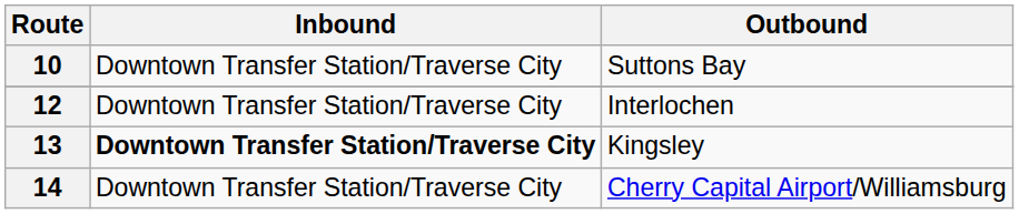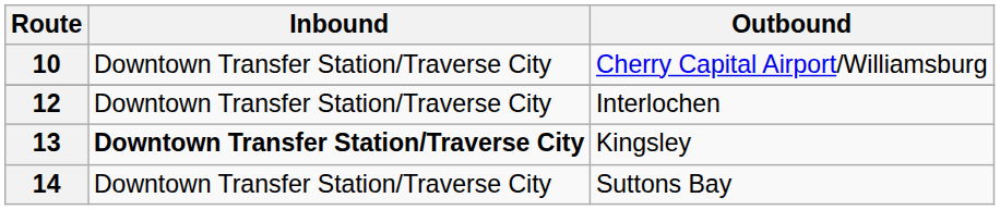10 | Outbound: Suttons Bay -> Cherry Capital Airport/Williamsburg
14 | Outbound: Cherry Capital Airport/Williamsburg -> Suttons Bay
